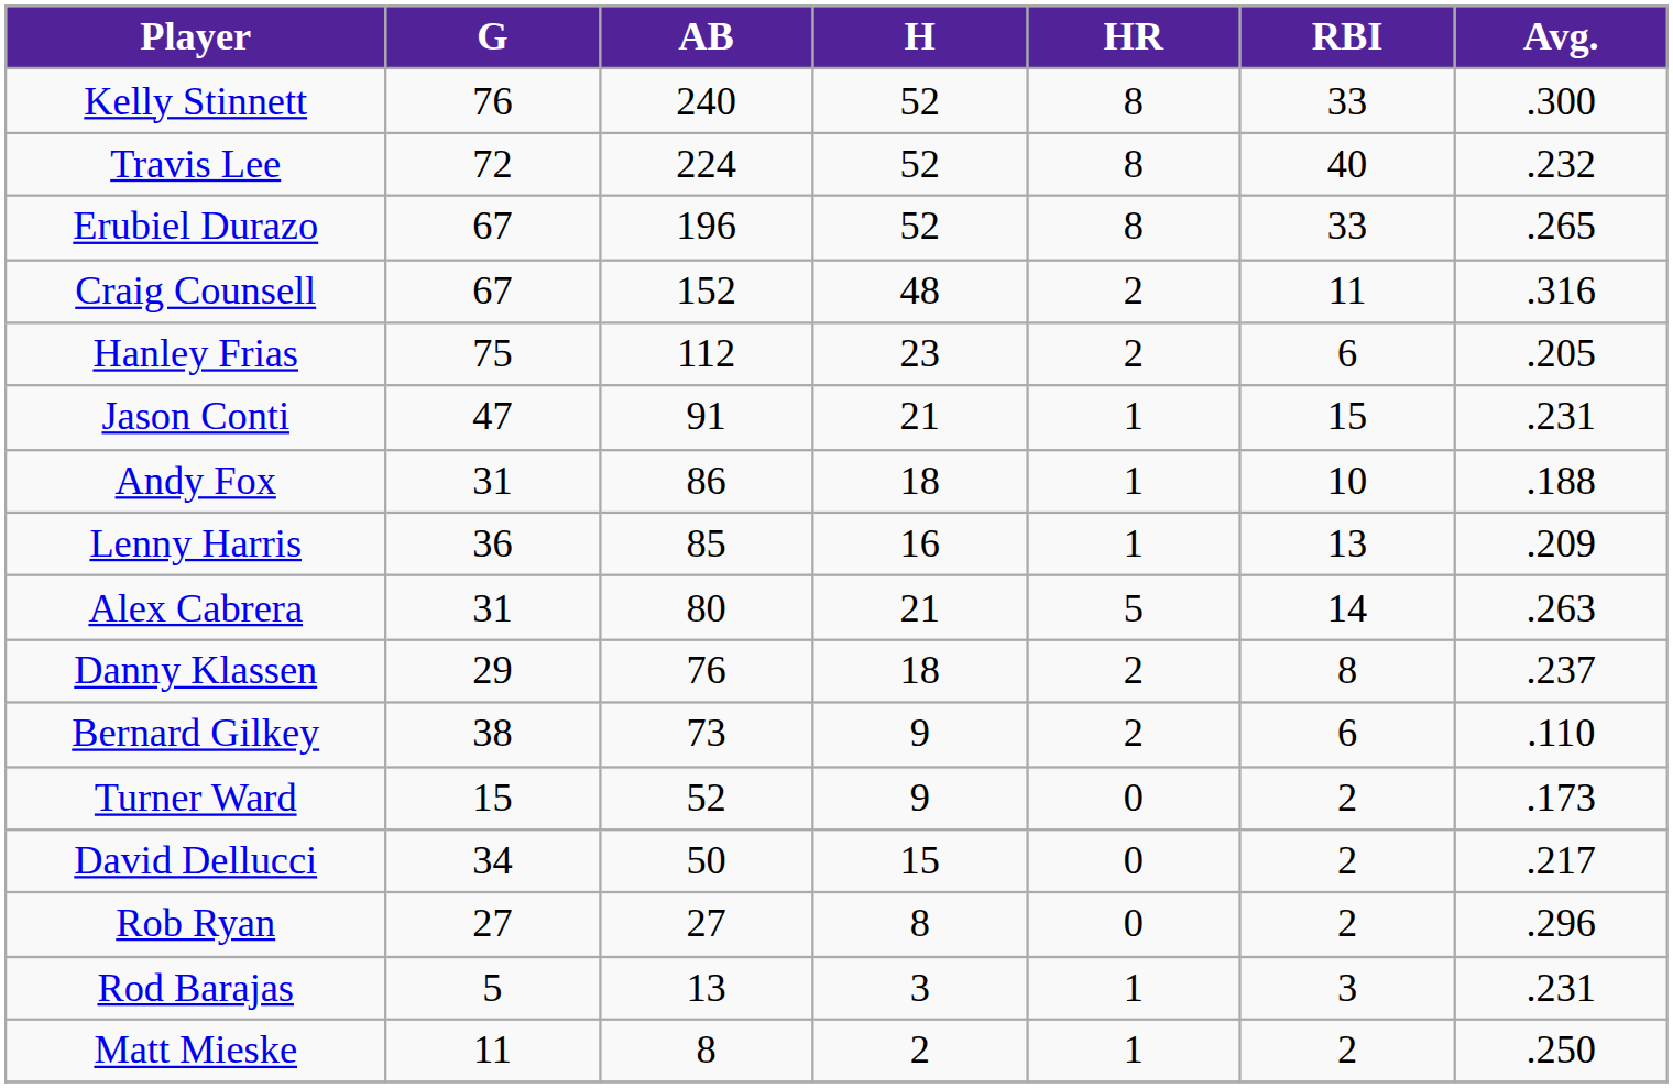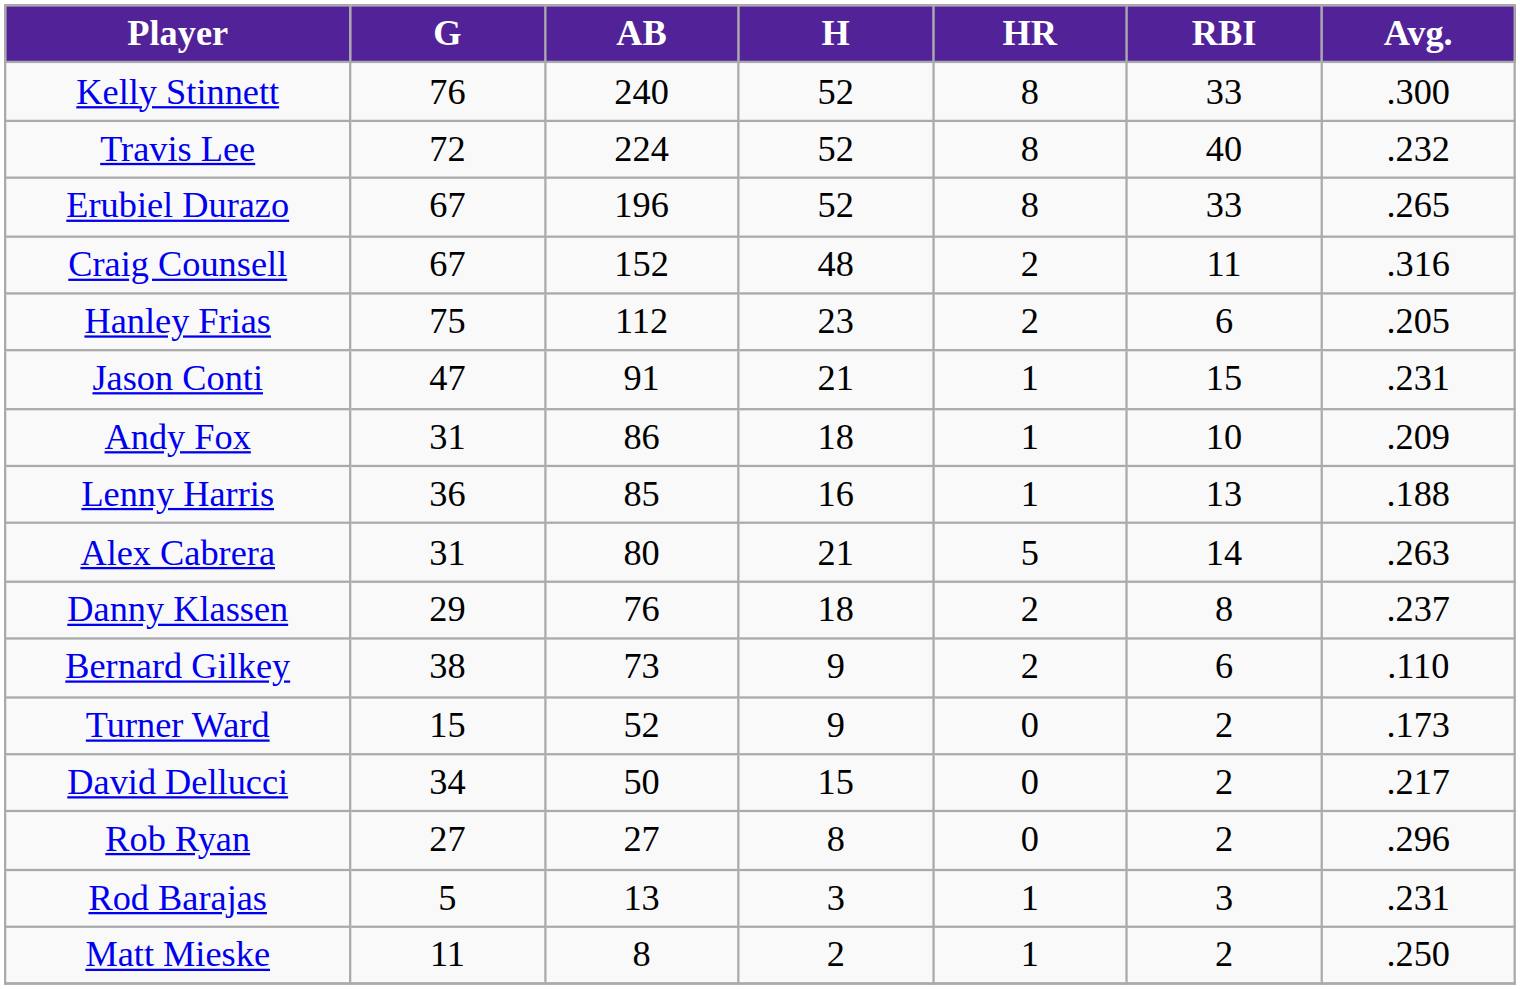Andy Fox | Avg.: .188 -> .209
Lenny Harris | Avg.: .209 -> .188
